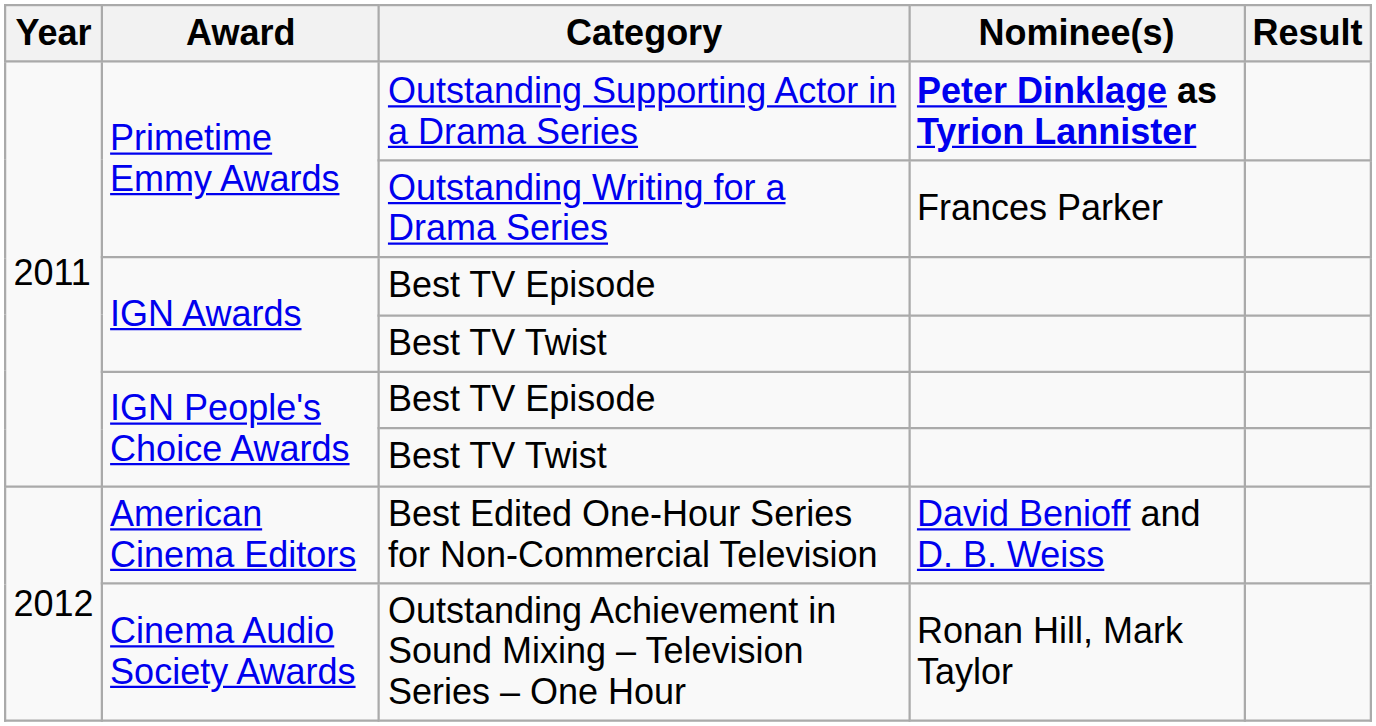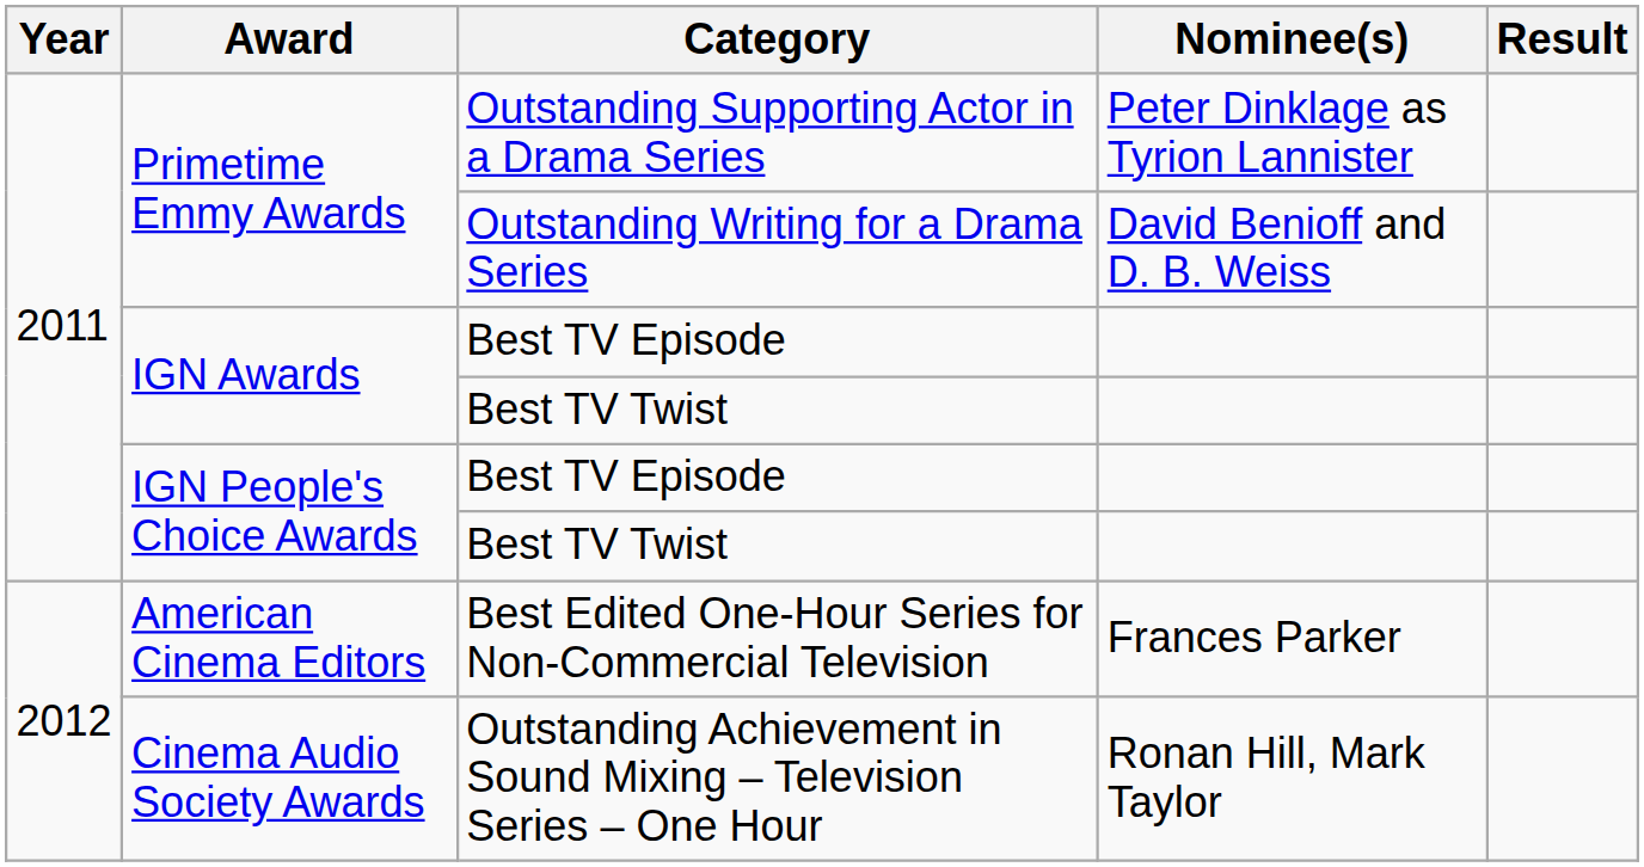Outstanding Supporting Actor in a Drama Series | Nominee(s): bold -> normal
Outstanding Writing for a Drama Series | Nominee(s): Frances Parker -> David Benioff and D. B. Weiss
Best Edited One-Hour Series for Non-Commercial Television | Nominee(s): David Benioff and D. B. Weiss -> Frances Parker
